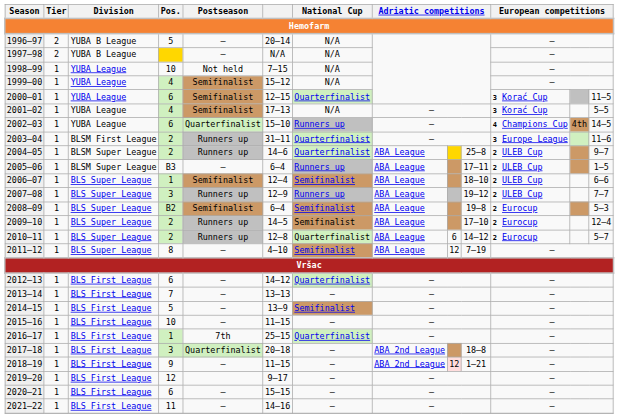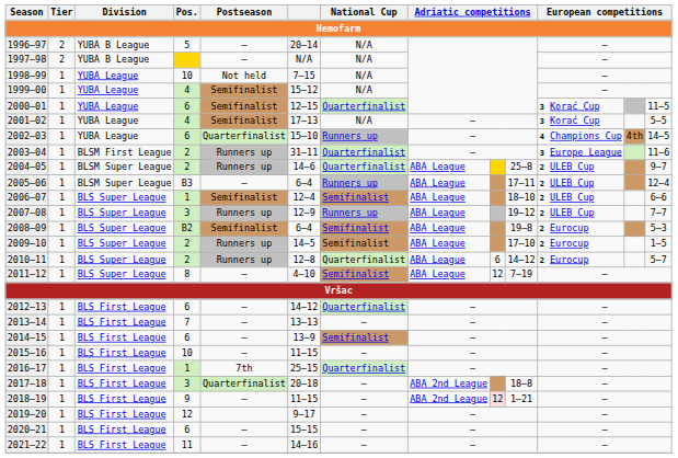2005–06 | column 13: 1–5 -> 12–4
2009–10 | column 13: 12–4 -> 1–5
2014–15 | Pos.: 5 -> 6
